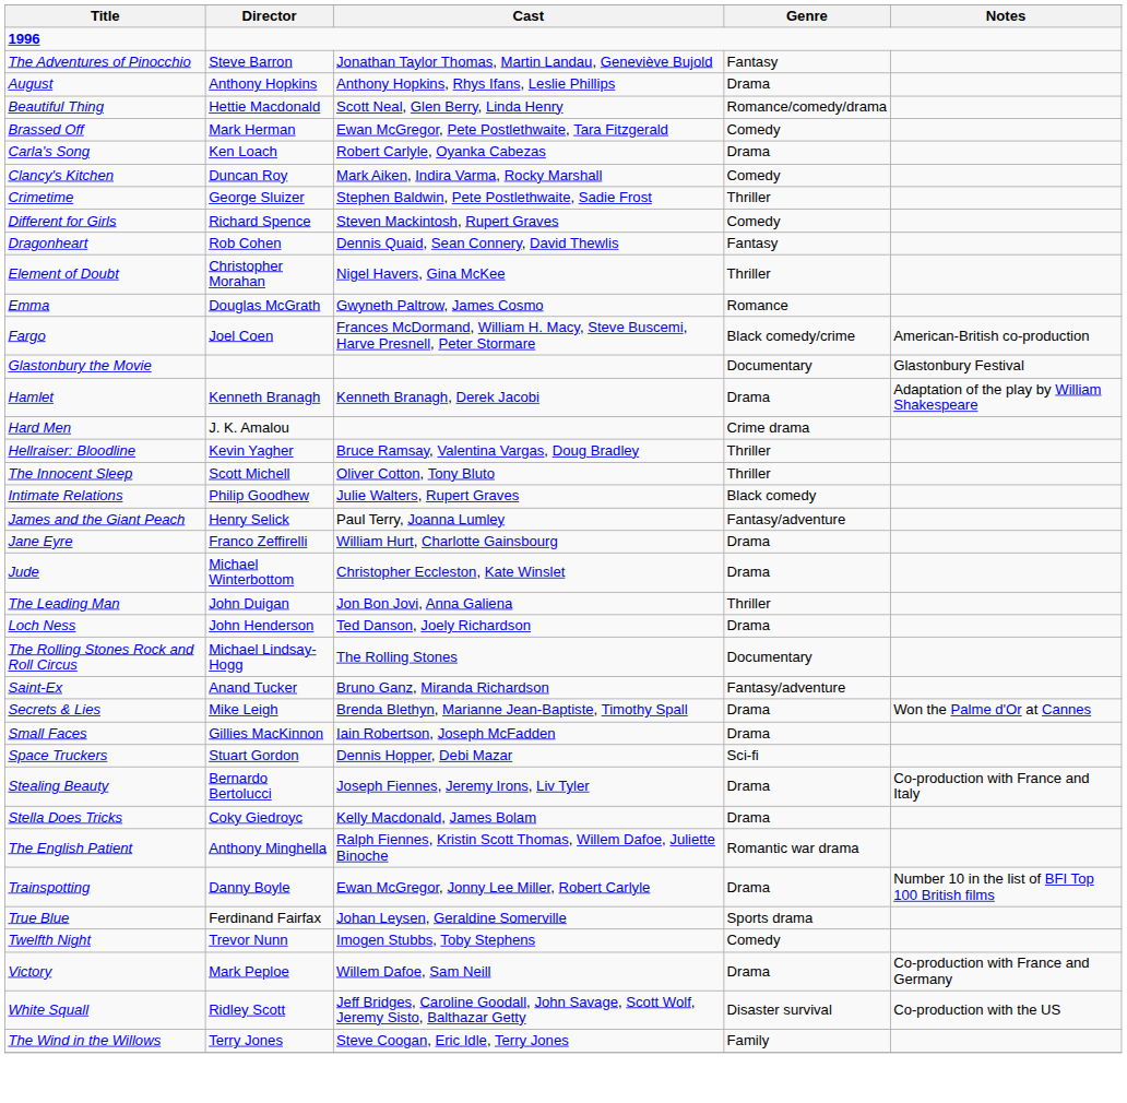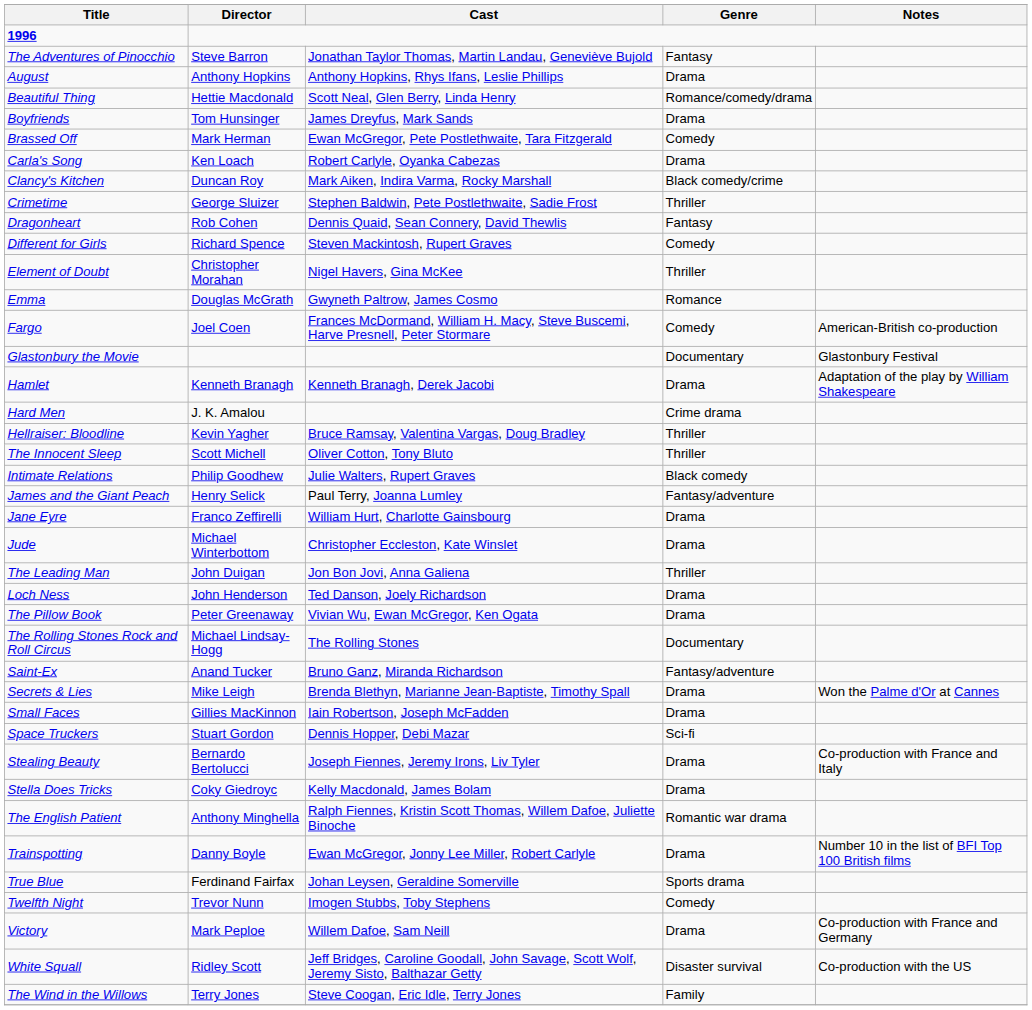+ row: Boyfriends | Tom Hunsinger | James Dreyfus, Mark Sands | Drama
Clancy's Kitchen | Genre: Comedy -> Black comedy/crime
rows swapped: Different for Girls <-> Dragonheart
Fargo | Genre: Black comedy/crime -> Comedy
+ row: The Pillow Book | Peter Greenaway | Vivian Wu, Ewan McGregor, Ken Ogata | Drama
